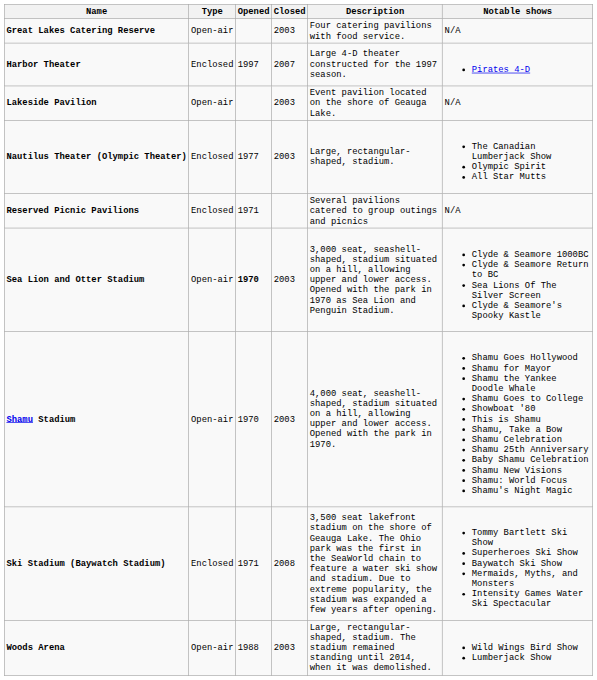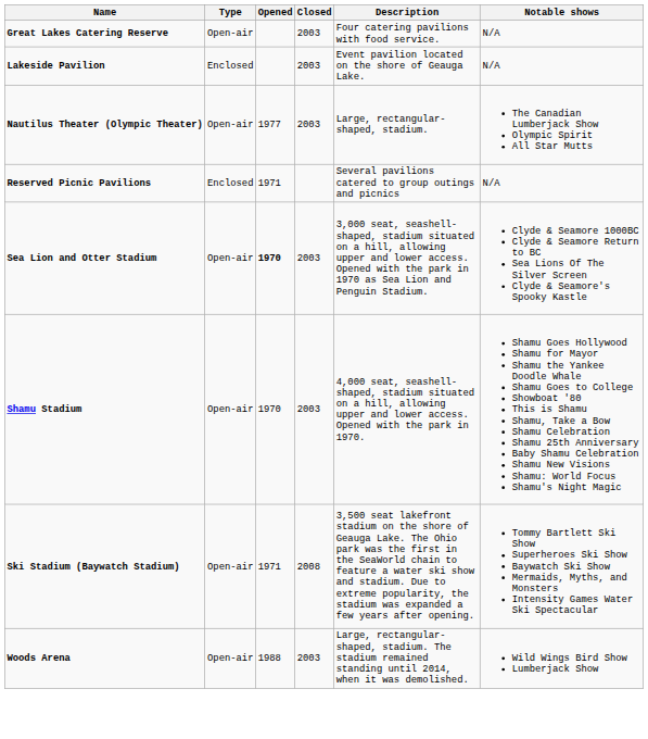- row: Harbor Theater | Enclosed | 1997 | 2007 | Large 4-D theater constructed for the 1997 season. | Pirates 4-D
Lakeside Pavilion | Type: Open-air -> Enclosed
Nautilus Theater (Olympic Theater) | Type: Enclosed -> Open-air
Ski Stadium (Baywatch Stadium) | Type: Enclosed -> Open-air
